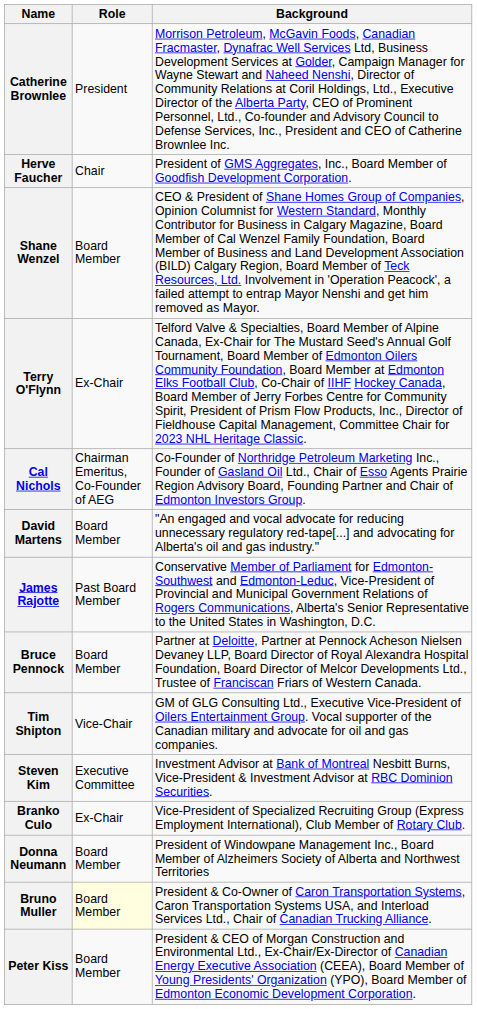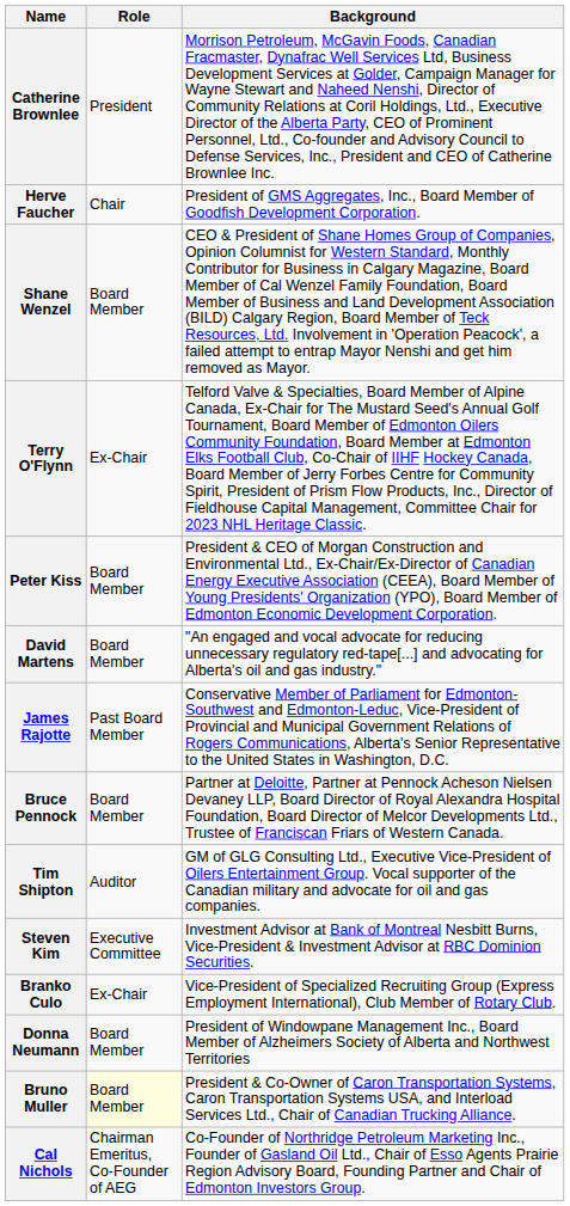rows swapped: Cal Nichols <-> Peter Kiss
Tim Shipton | Role: Vice-Chair -> Auditor
